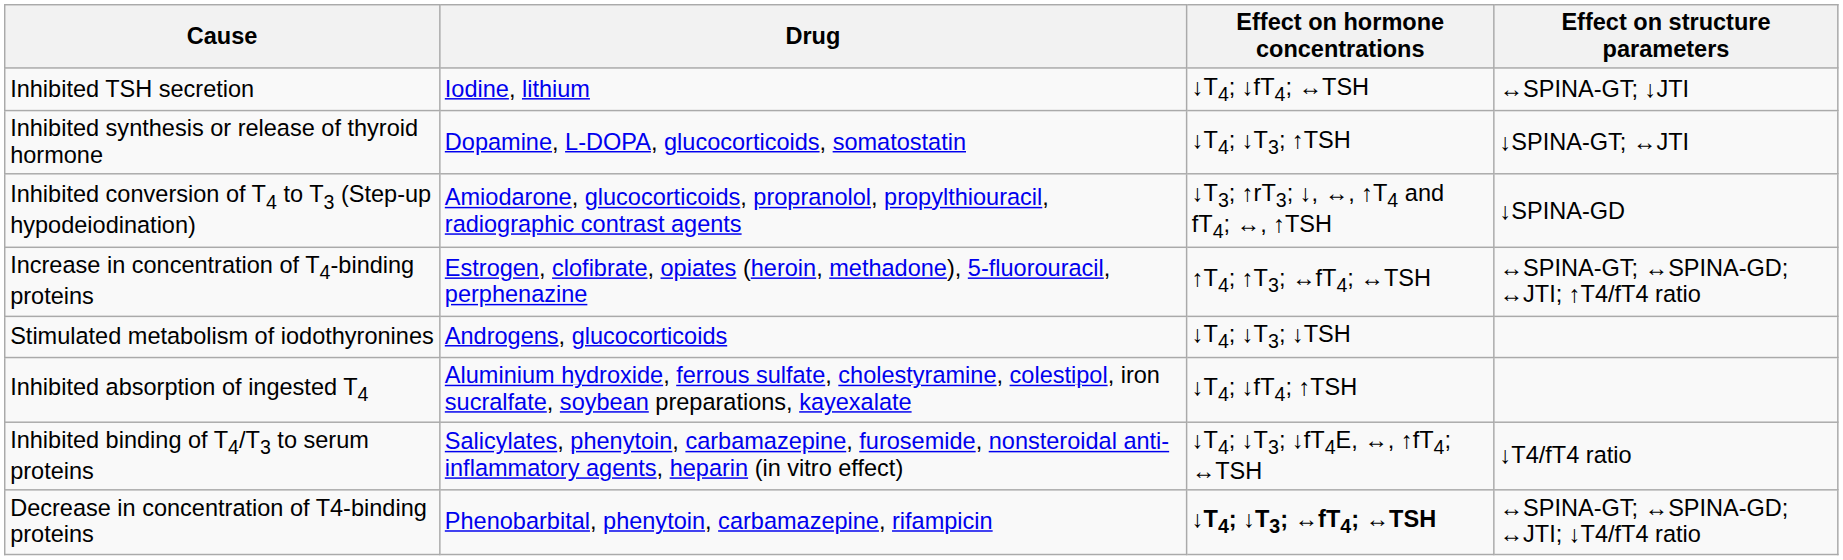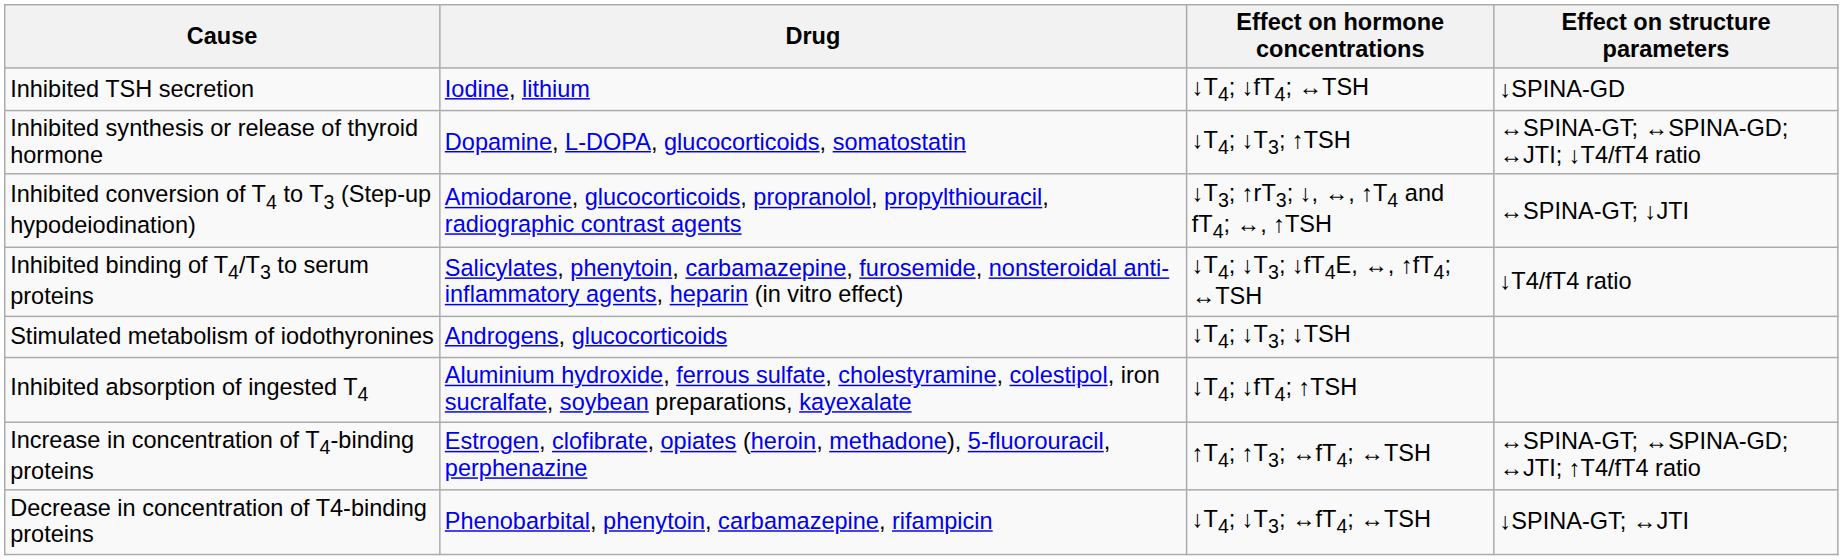Inhibited TSH secretion | Effect on structure parameters: ↔SPINA-GT; ↓JTI -> ↓SPINA-GD
Inhibited synthesis or release of thyroid hormone | Effect on structure parameters: ↓SPINA-GT; ↔JTI -> ↔SPINA-GT; ↔SPINA-GD; ↔JTI; ↓T4/fT4 ratio
Inhibited conversion of T4 to T3 (Step-up hypodeiodination) | Effect on structure parameters: ↓SPINA-GD -> ↔SPINA-GT; ↓JTI
rows swapped: Inhibited binding of T4/T3 to serum proteins <-> Increase in concentration of T4-binding proteins
Decrease in concentration of T4-binding proteins | Effect on hormone concentrations: bold -> normal
Decrease in concentration of T4-binding proteins | Effect on structure parameters: ↔SPINA-GT; ↔SPINA-GD; ↔JTI; ↓T4/fT4 ratio -> ↓SPINA-GT; ↔JTI
